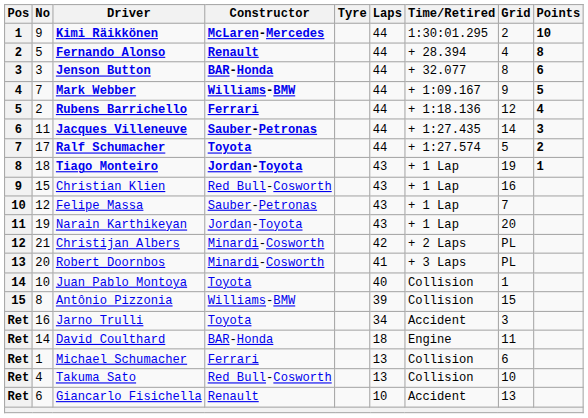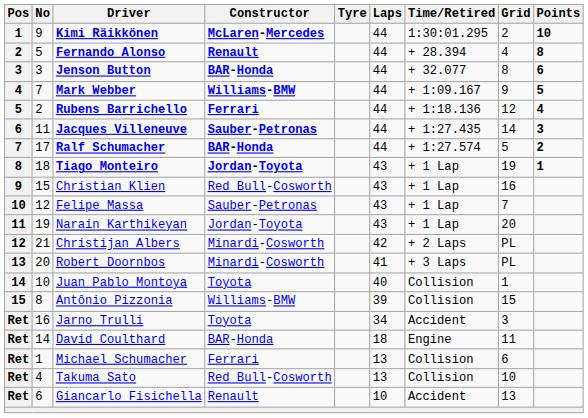Ralf Schumacher | Constructor: Toyota -> BAR-Honda
